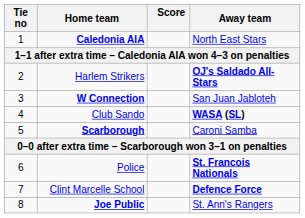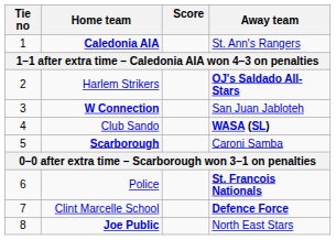Caledonia AIA | Away team: North East Stars -> St. Ann's Rangers
Joe Public | Away team: St. Ann's Rangers -> North East Stars
